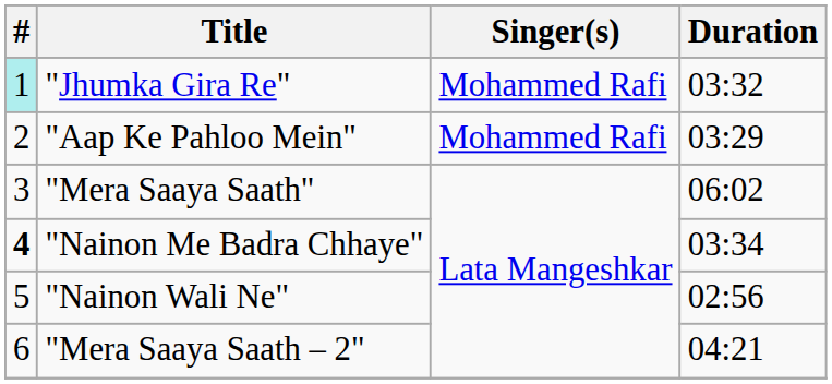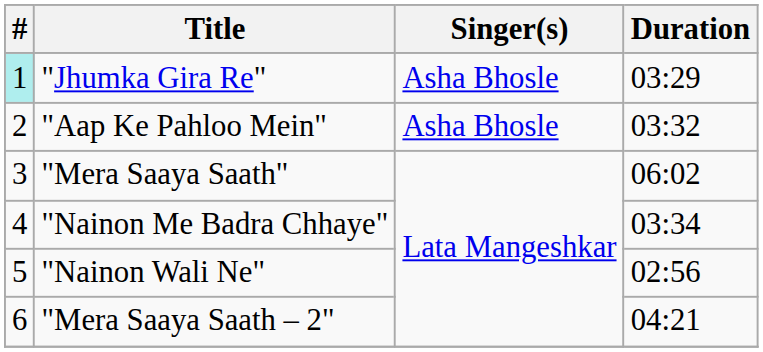"Jhumka Gira Re" | Singer(s): Mohammed Rafi -> Asha Bhosle
"Jhumka Gira Re" | Duration: 03:32 -> 03:29
"Aap Ke Pahloo Mein" | Singer(s): Mohammed Rafi -> Asha Bhosle
"Aap Ke Pahloo Mein" | Duration: 03:29 -> 03:32
"Nainon Me Badra Chhaye" | #: bold -> normal
